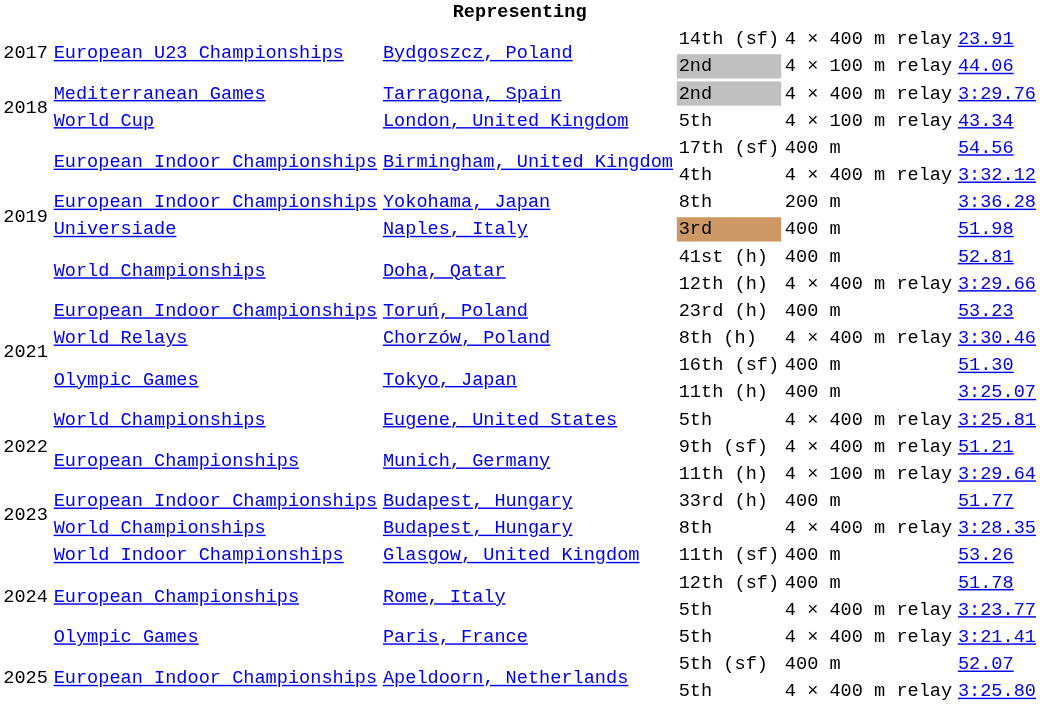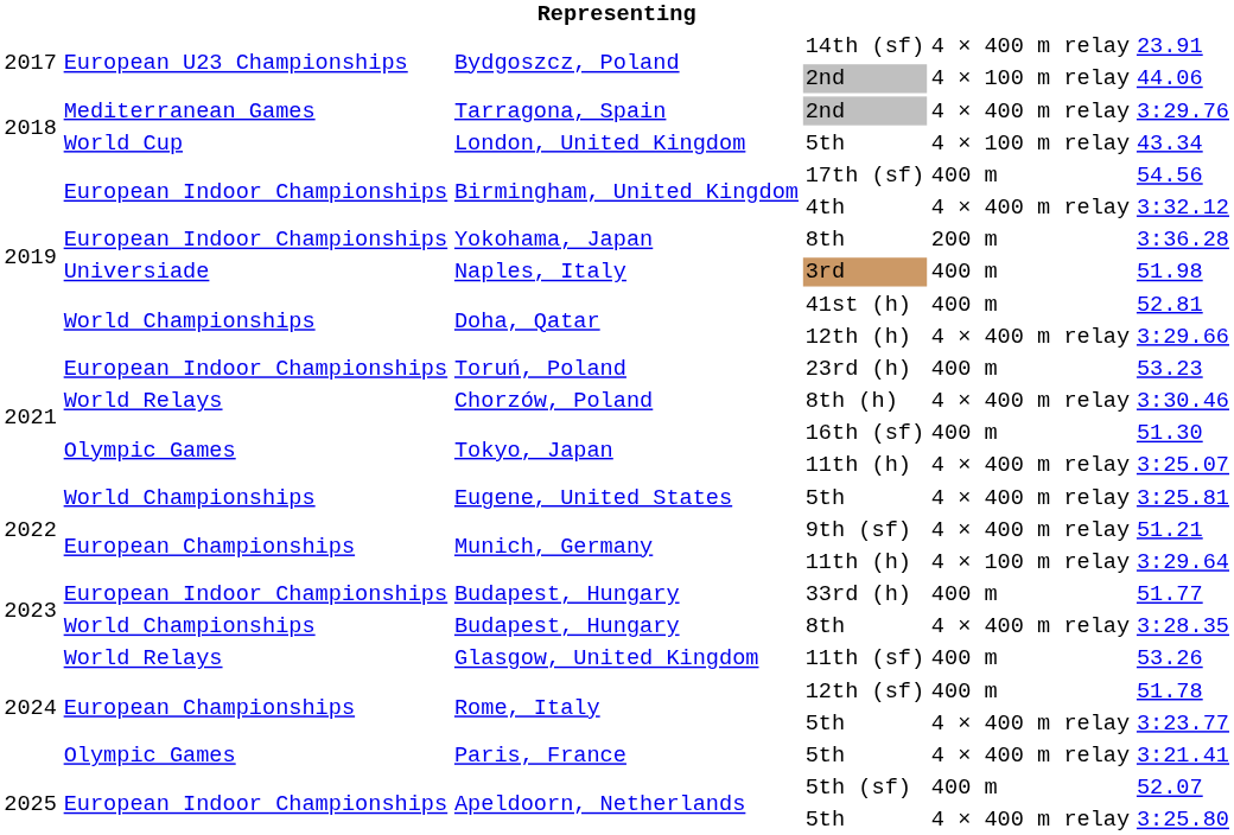Tokyo, Japan / 11th (h) | column 5: 400 m -> 4 × 400 m relay
11th (sf) | column 2: World Indoor Championships -> World Relays
